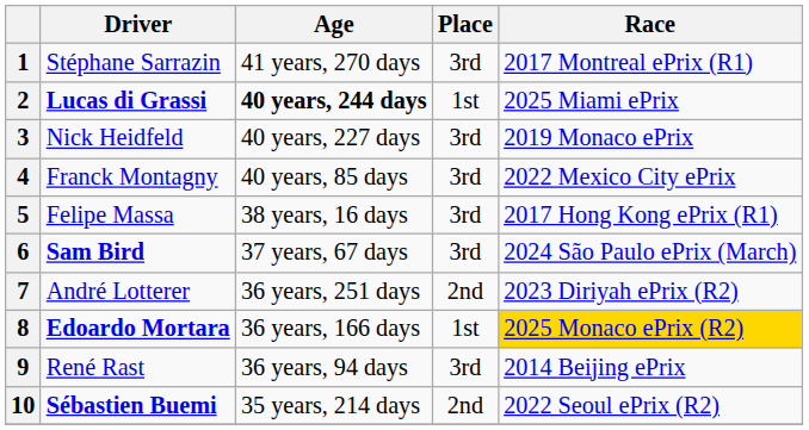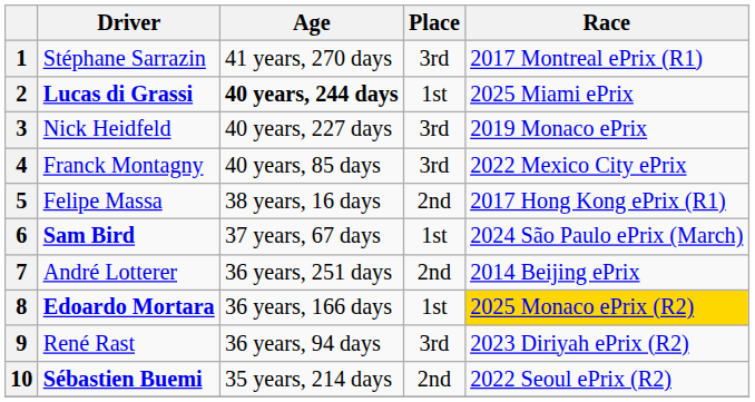5 | Place: 3rd -> 2nd
6 | Place: 3rd -> 1st
7 | Race: 2023 Diriyah ePrix (R2) -> 2014 Beijing ePrix
9 | Race: 2014 Beijing ePrix -> 2023 Diriyah ePrix (R2)
